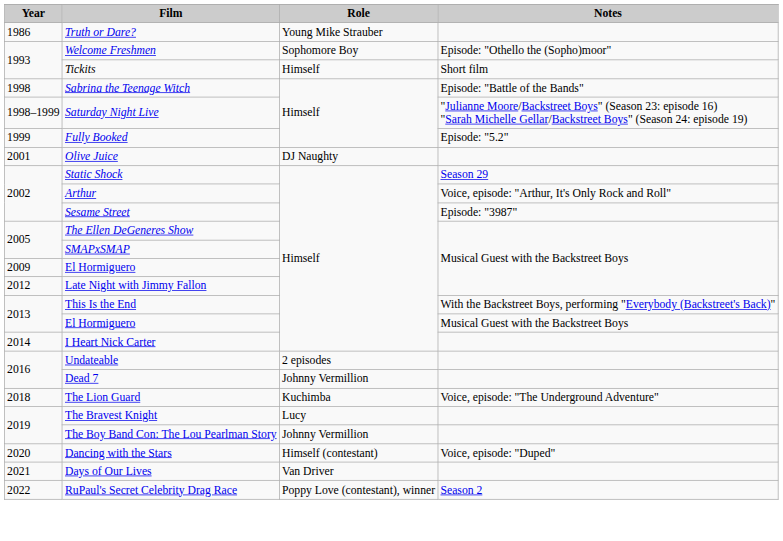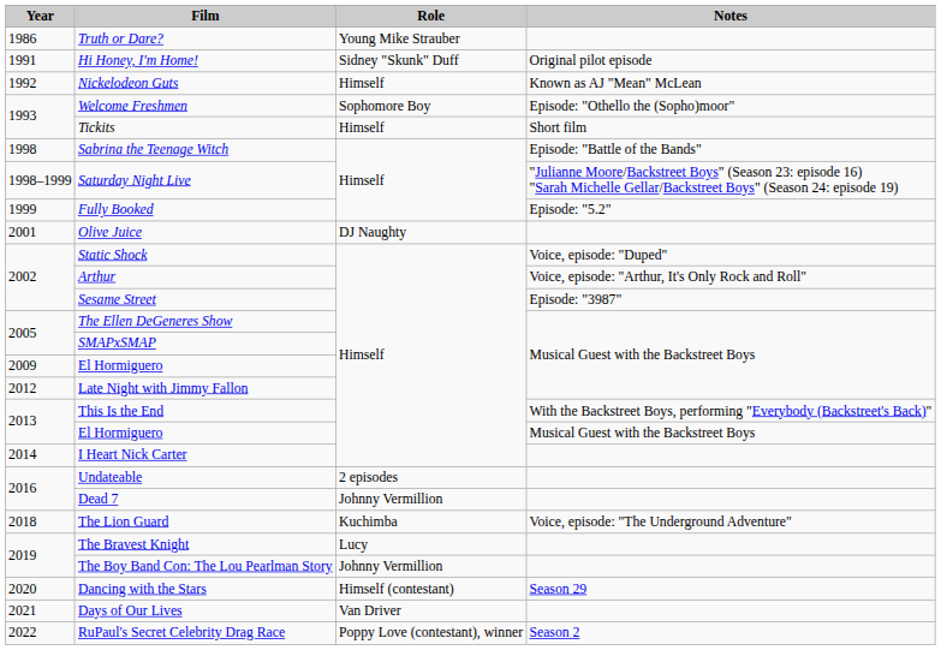+ row: 1991 | Hi Honey, I'm Home! | Sidney "Skunk" Duff | Original pilot episode
+ row: 1992 | Nickelodeon Guts | Himself | Known as AJ "Mean" McLean
Static Shock | Notes: Season 29 -> Voice, episode: "Duped"
Dancing with the Stars | Notes: Voice, episode: "Duped" -> Season 29
